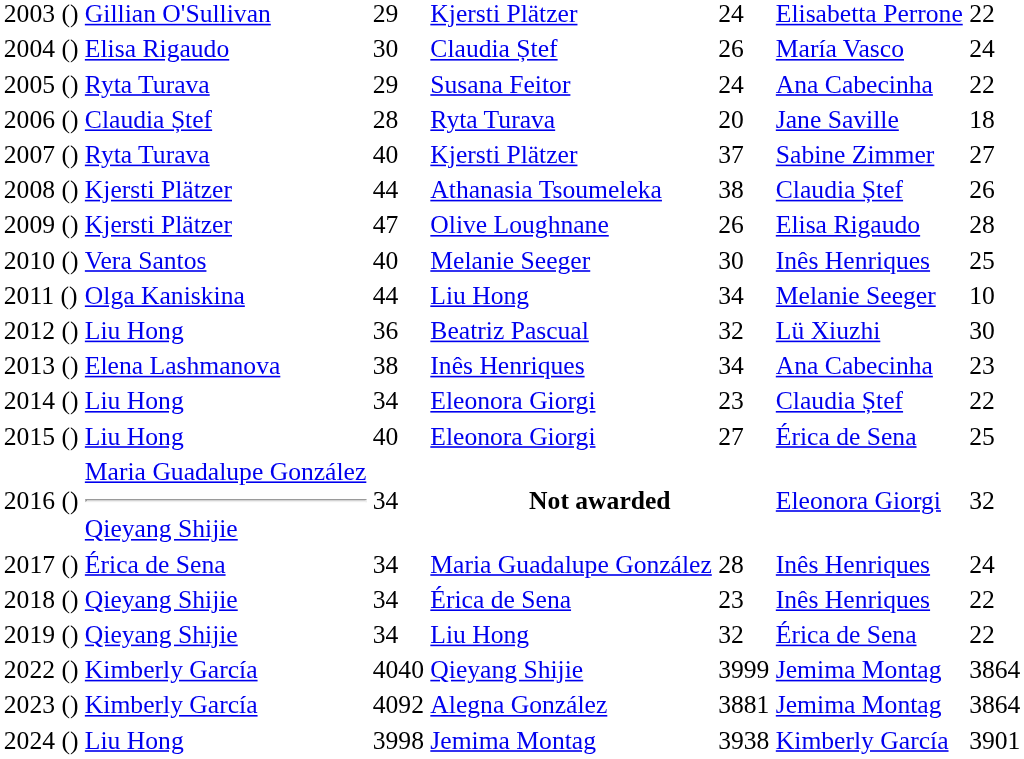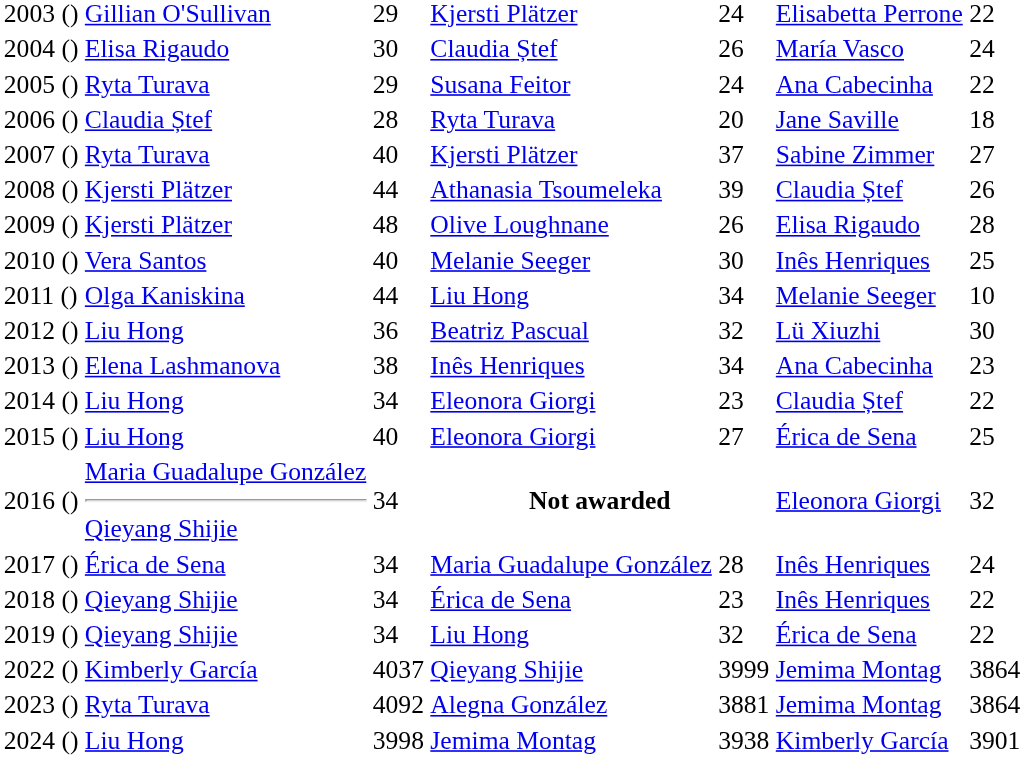2008 () | column 5: 38 -> 39
2009 () | column 3: 47 -> 48
2022 () | column 3: 4040 -> 4037
2023 () | column 2: Kimberly García -> Ryta Turava
